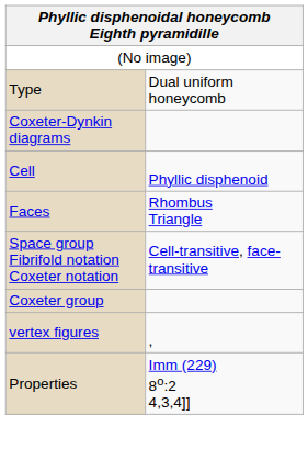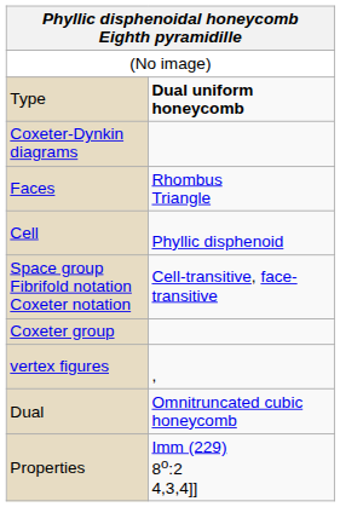Type | column 2: normal -> bold
rows swapped: Cell <-> Faces
+ row: Dual | Omnitruncated cubic honeycomb
